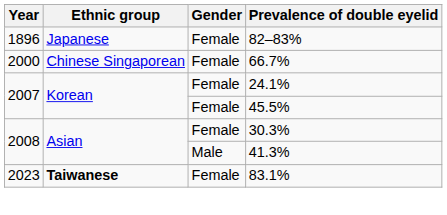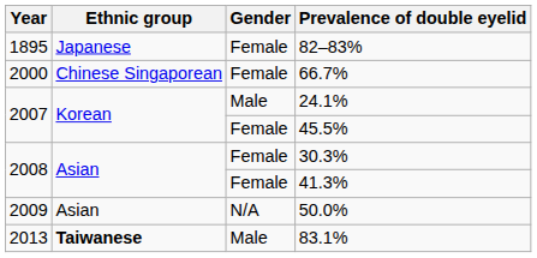82–83% | Year: 1896 -> 1895
24.1% | Gender: Female -> Male
41.3% | Gender: Male -> Female
+ row: 2009 | Asian | N/A | 50.0%
83.1% | Year: 2023 -> 2013
83.1% | Gender: Female -> Male
